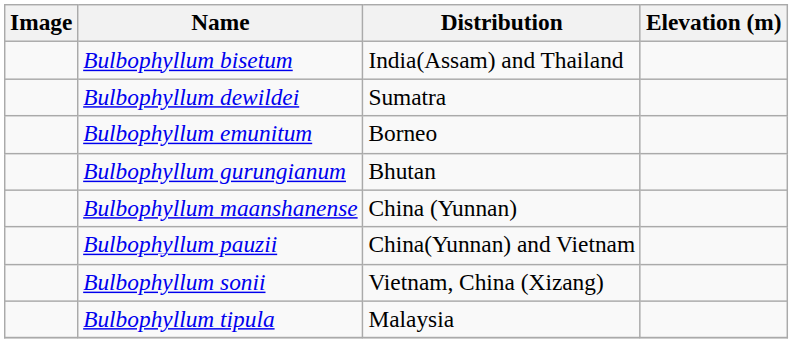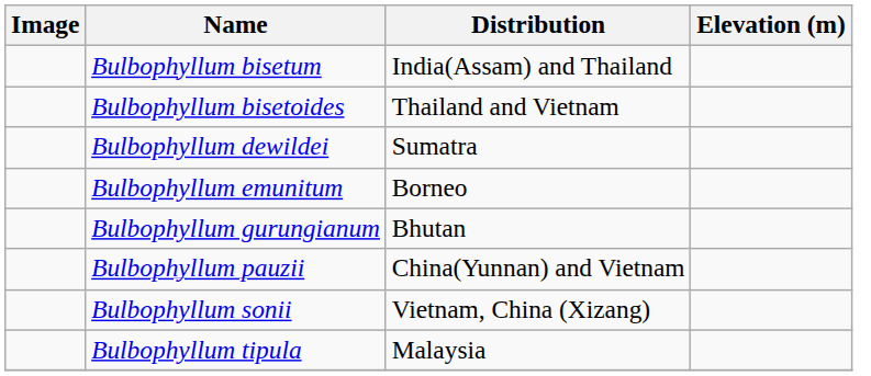+ row: Bulbophyllum bisetoides | Thailand and Vietnam
- row: Bulbophyllum maanshanense | China (Yunnan)
